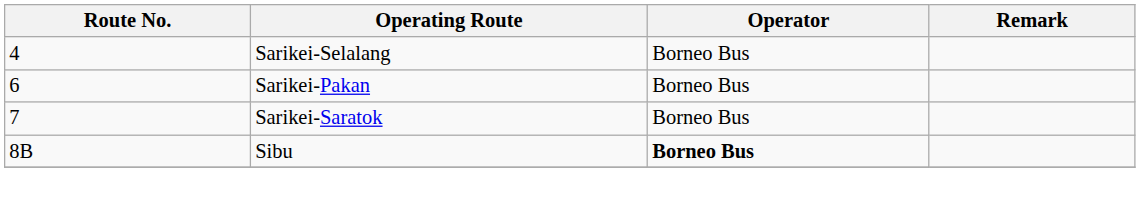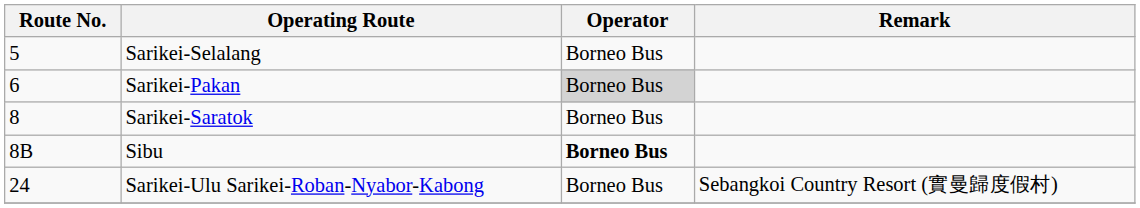Sarikei-Selalang | Route No.: 4 -> 5
Sarikei-Pakan | Operator: no background -> lightgrey background
Sarikei-Saratok | Route No.: 7 -> 8
+ row: 24 | Sarikei-Ulu Sarikei-Roban-Nyabor-Kabong | Borneo Bus | Sebangkoi Country Resort (實曼歸度假村)
